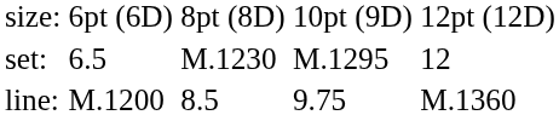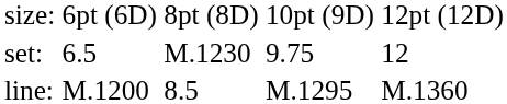set: | column 4: M.1295 -> 9.75
line: | column 4: 9.75 -> M.1295
